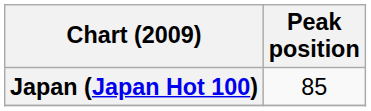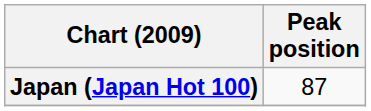Japan (Japan Hot 100) | Peak position: 85 -> 87
